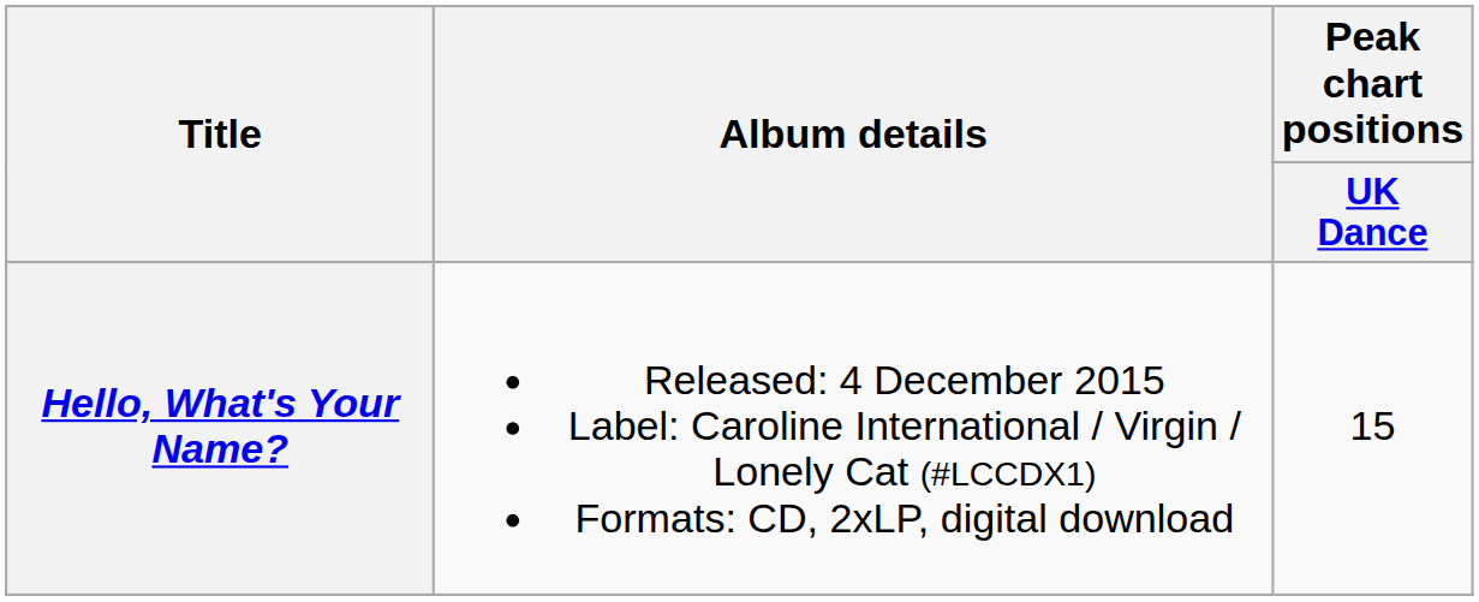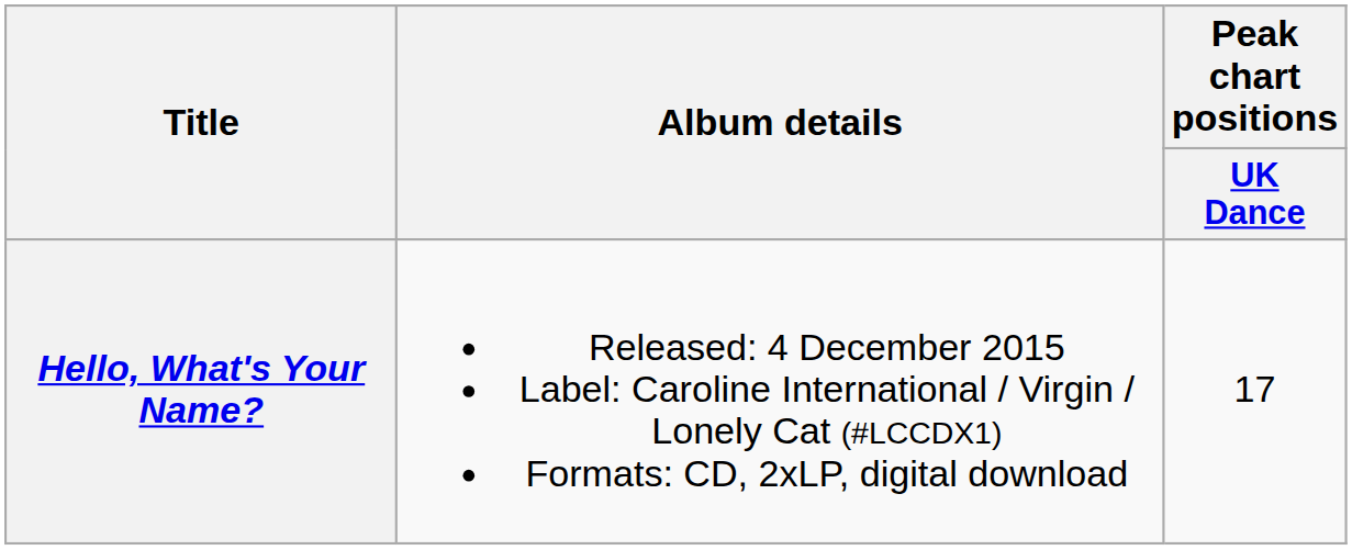Hello, What's Your Name? | Peak chart positions / UK Dance: 15 -> 17
